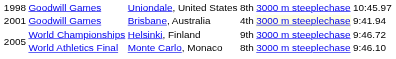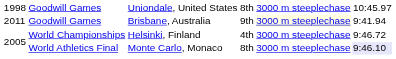Goodwill Games / Brisbane, Australia | column 1: 2001 -> 2011
Goodwill Games / Brisbane, Australia | column 4: 4th -> 9th
World Championships | column 4: 9th -> 4th
World Athletics Final | column 6: no background -> lavender background
